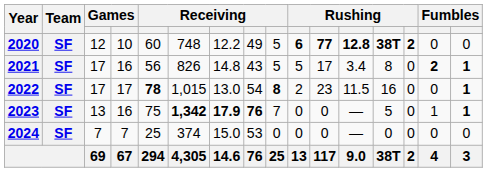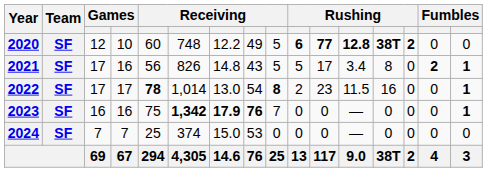2022 | column 6: 1,015 -> 1,014
2023 | column 3: 13 -> 16
2023 | column 13: 5 -> 0
2023 | column 15: 1 -> 0
